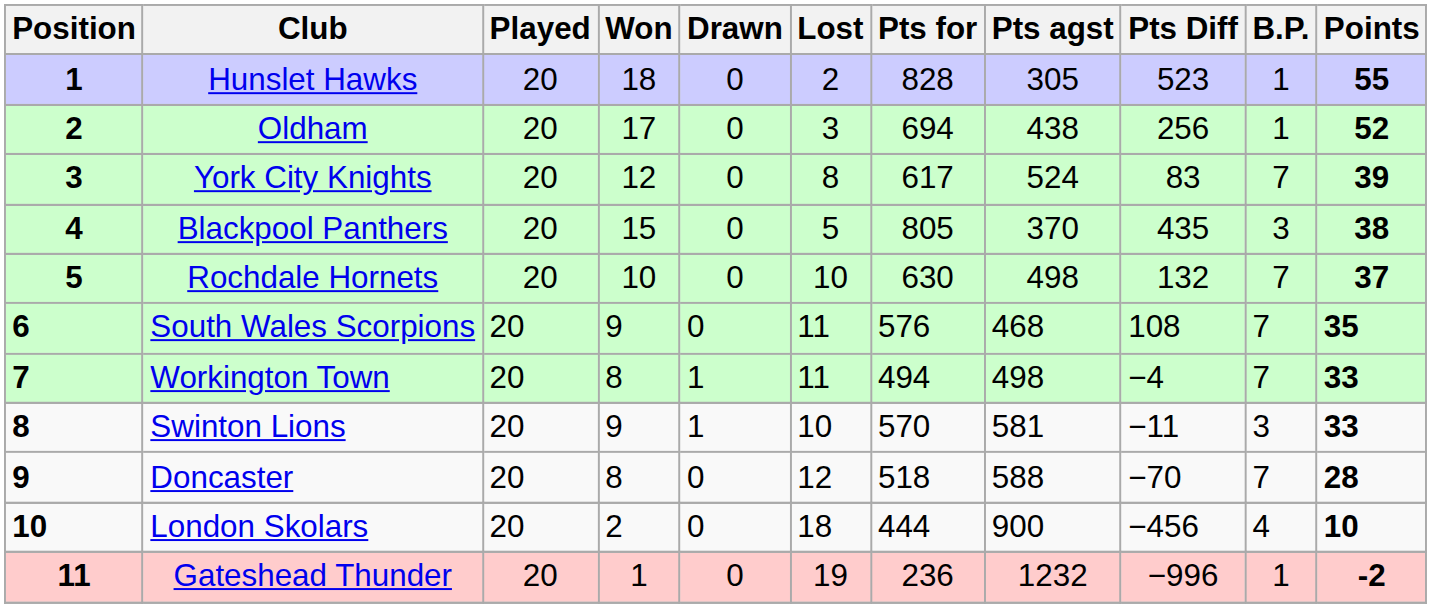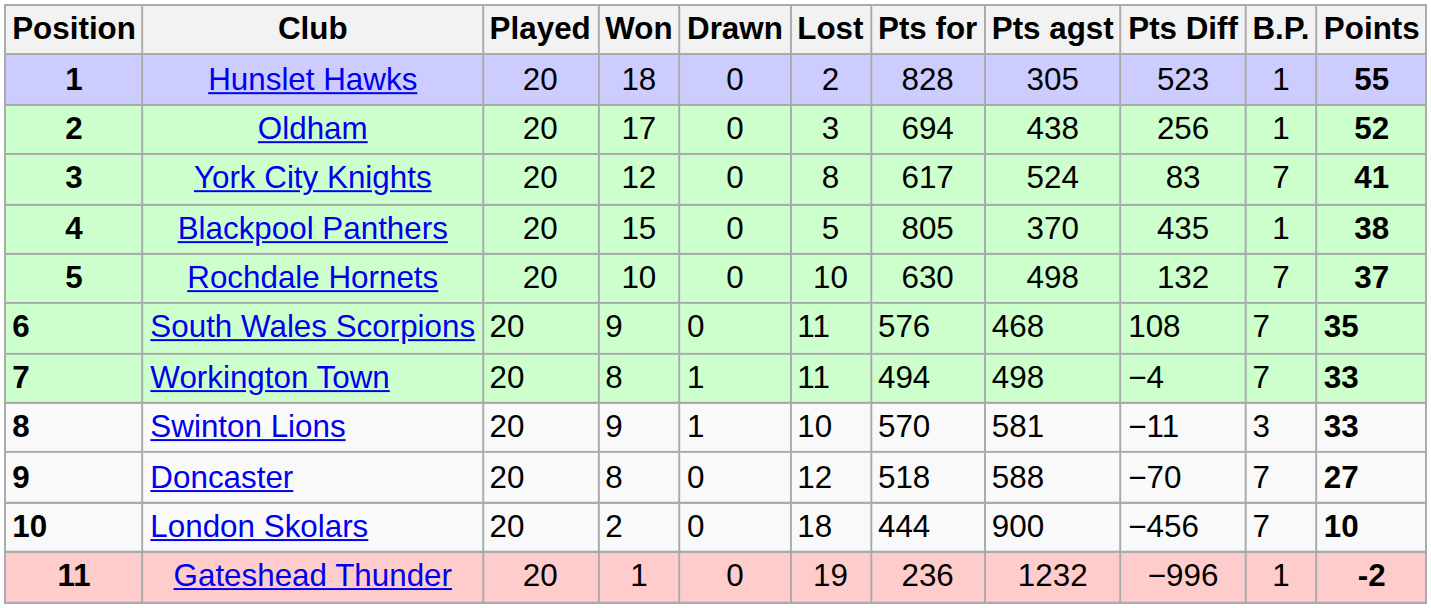York City Knights | Points: 39 -> 41
Blackpool Panthers | B.P.: 3 -> 1
Doncaster | Points: 28 -> 27
London Skolars | B.P.: 4 -> 7
